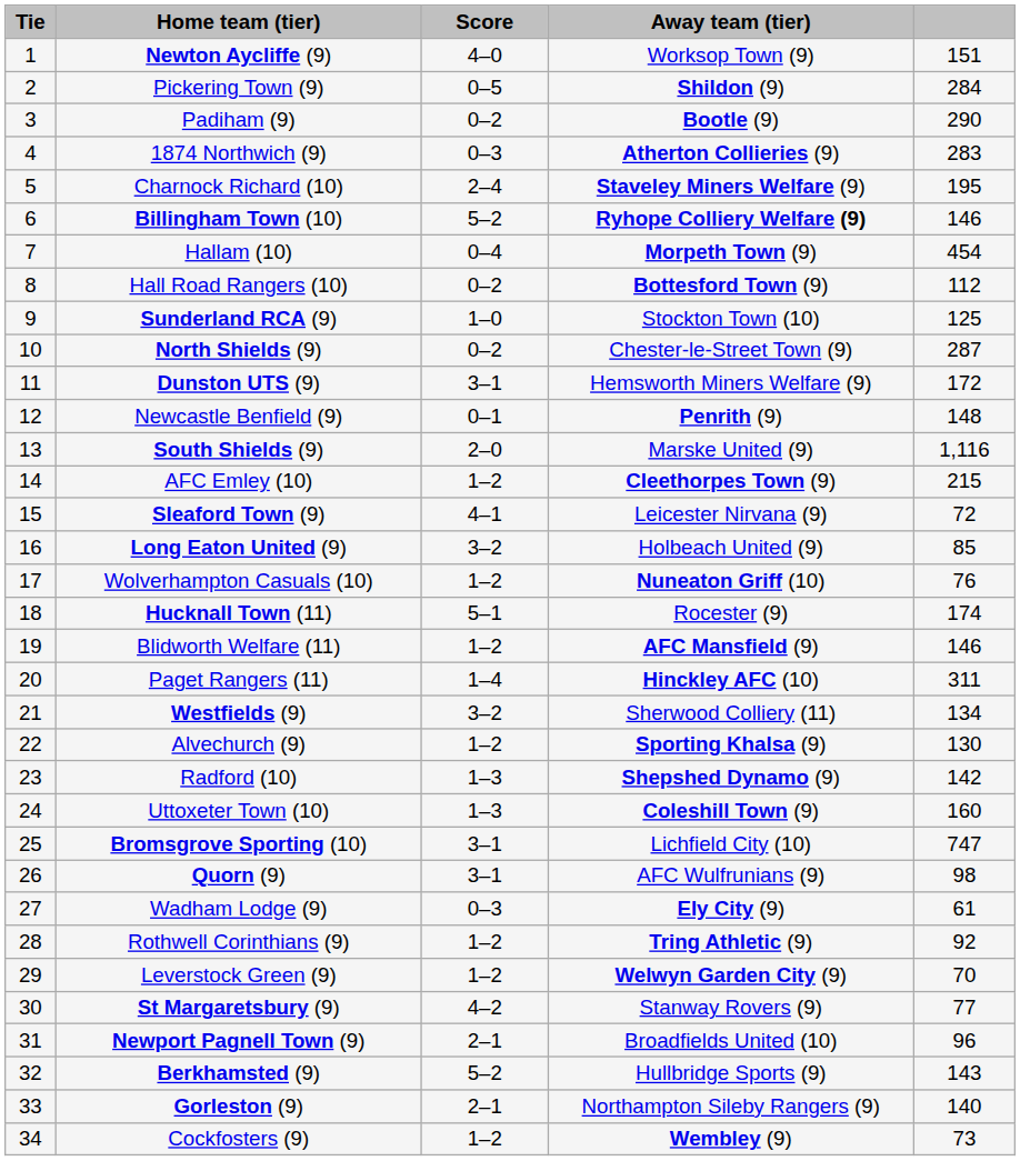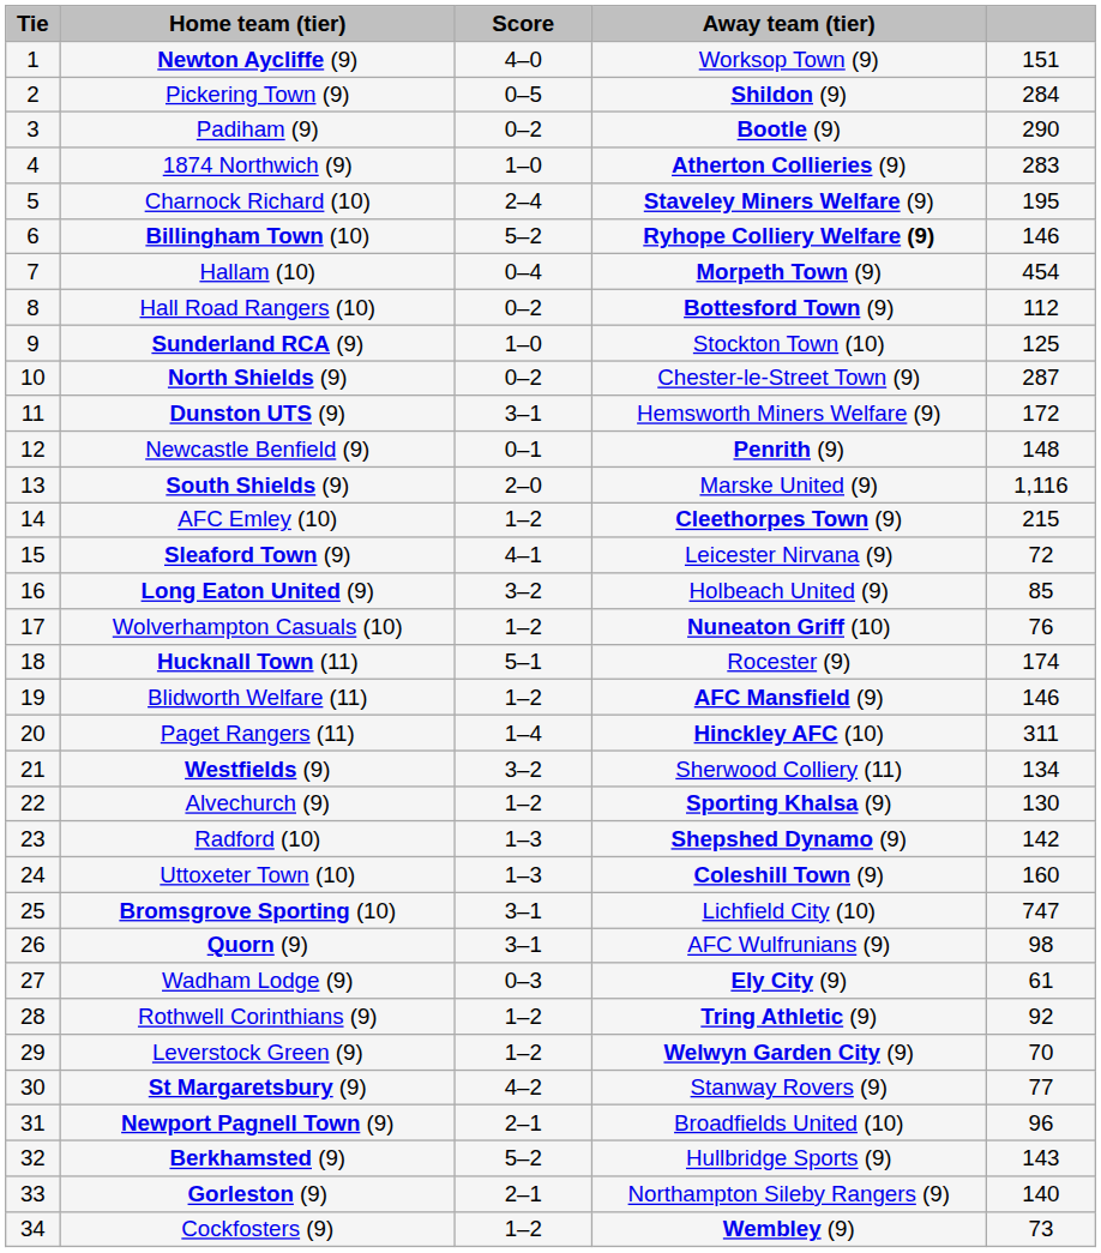1874 Northwich (9) | Score: 0–3 -> 1–0
